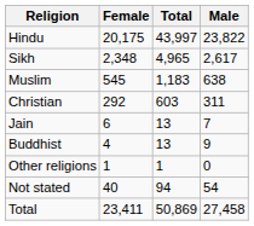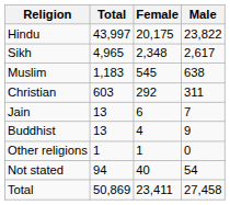columns swapped: Total <-> Female
